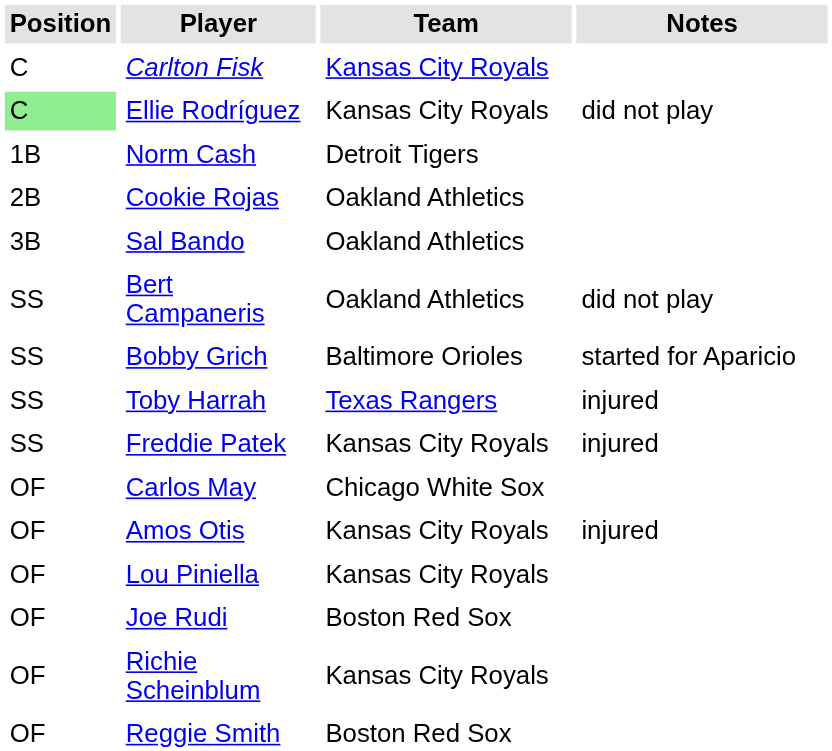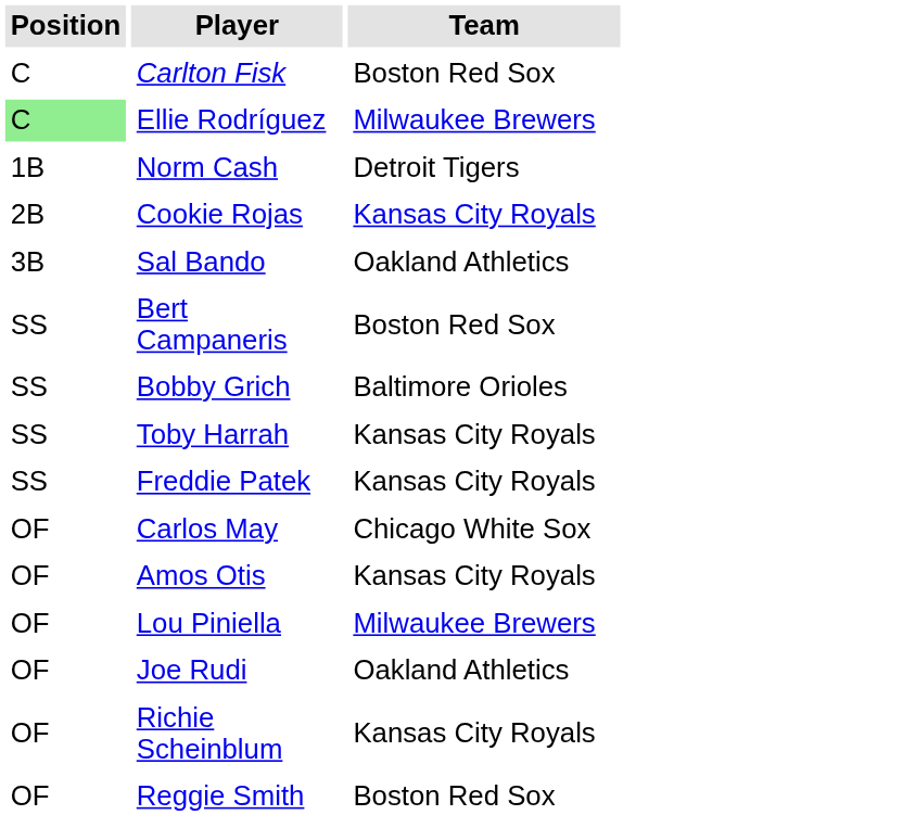- column: Notes | did not play | did not play | started for Aparicio | injured | injured | injured
Carlton Fisk | Team: Kansas City Royals -> Boston Red Sox
Ellie Rodríguez | Team: Kansas City Royals -> Milwaukee Brewers
Cookie Rojas | Team: Oakland Athletics -> Kansas City Royals
Bert Campaneris | Team: Oakland Athletics -> Boston Red Sox
Toby Harrah | Team: Texas Rangers -> Kansas City Royals
Lou Piniella | Team: Kansas City Royals -> Milwaukee Brewers
Joe Rudi | Team: Boston Red Sox -> Oakland Athletics
